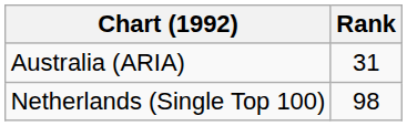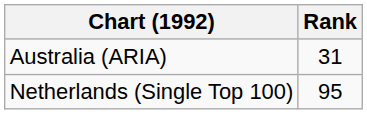Netherlands (Single Top 100) | Rank: 98 -> 95
